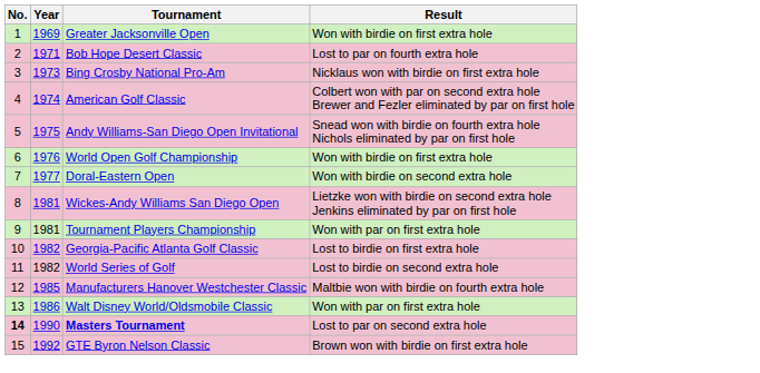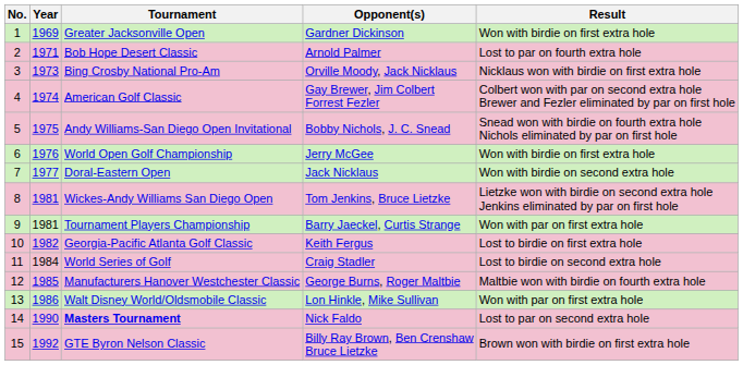+ column: Opponent(s) | Gardner Dickinson | Arnold Palmer | Orville Moody, Jack Nicklaus | Gay Brewer, Jim Colbert Forrest Fezler | Bobby Nichols, J. C. Snead | Jerry McGee | Jack Nicklaus | Tom Jenkins, Bruce Lietzke | Barry Jaeckel, Curtis Strange | Keith Fergus | Craig Stadler | George Burns, Roger Maltbie | Lon Hinkle, Mike Sullivan | Nick Faldo | Billy Ray Brown, Ben Crenshaw Bruce Lietzke
World Series of Golf | Year: 1982 -> 1984
Masters Tournament | No.: bold -> normal
